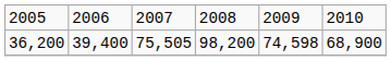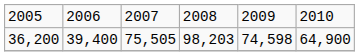36,200 | column 4: 98,200 -> 98,203
36,200 | column 6: 68,900 -> 64,900
